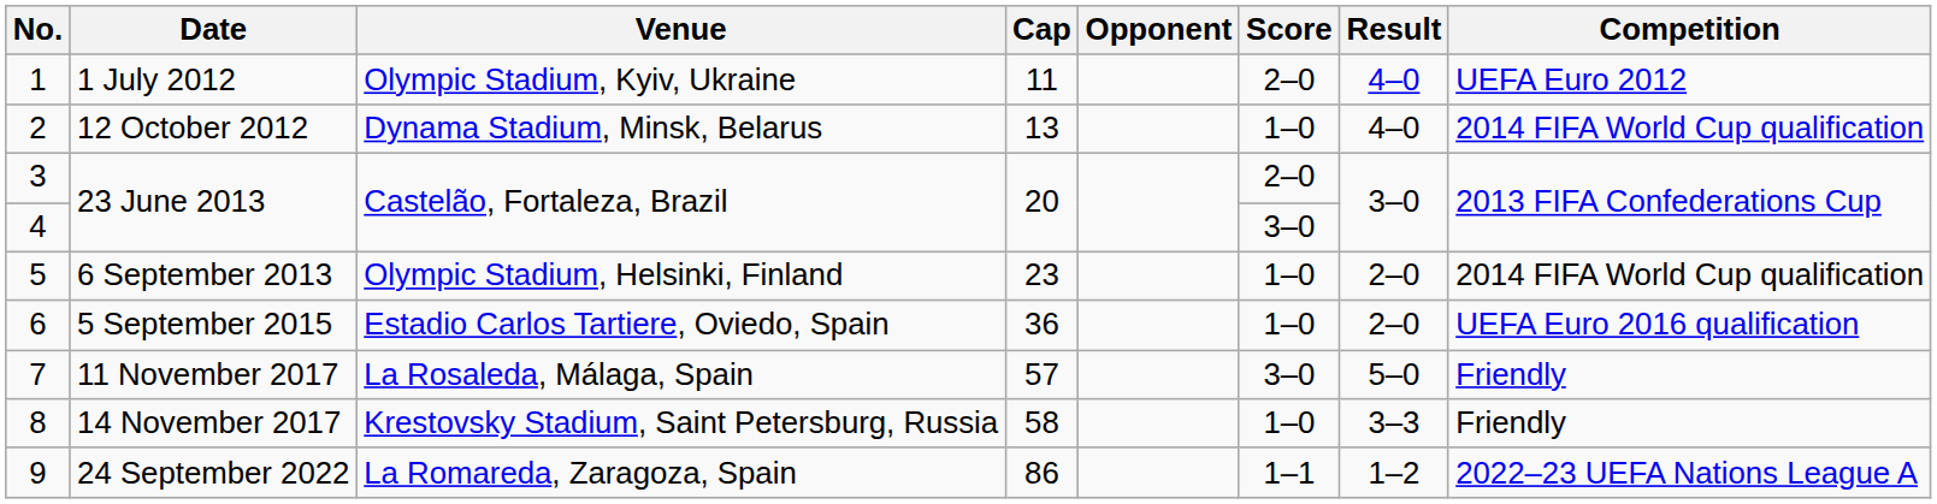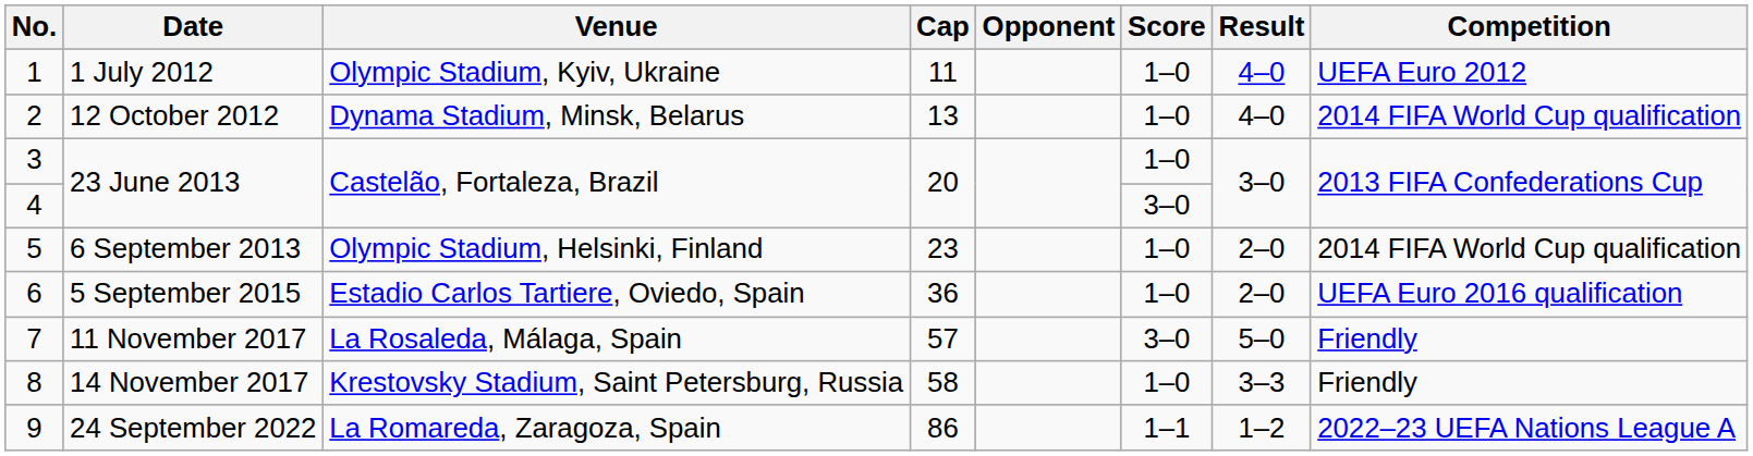1 | Score: 2–0 -> 1–0
3 | Score: 2–0 -> 1–0
